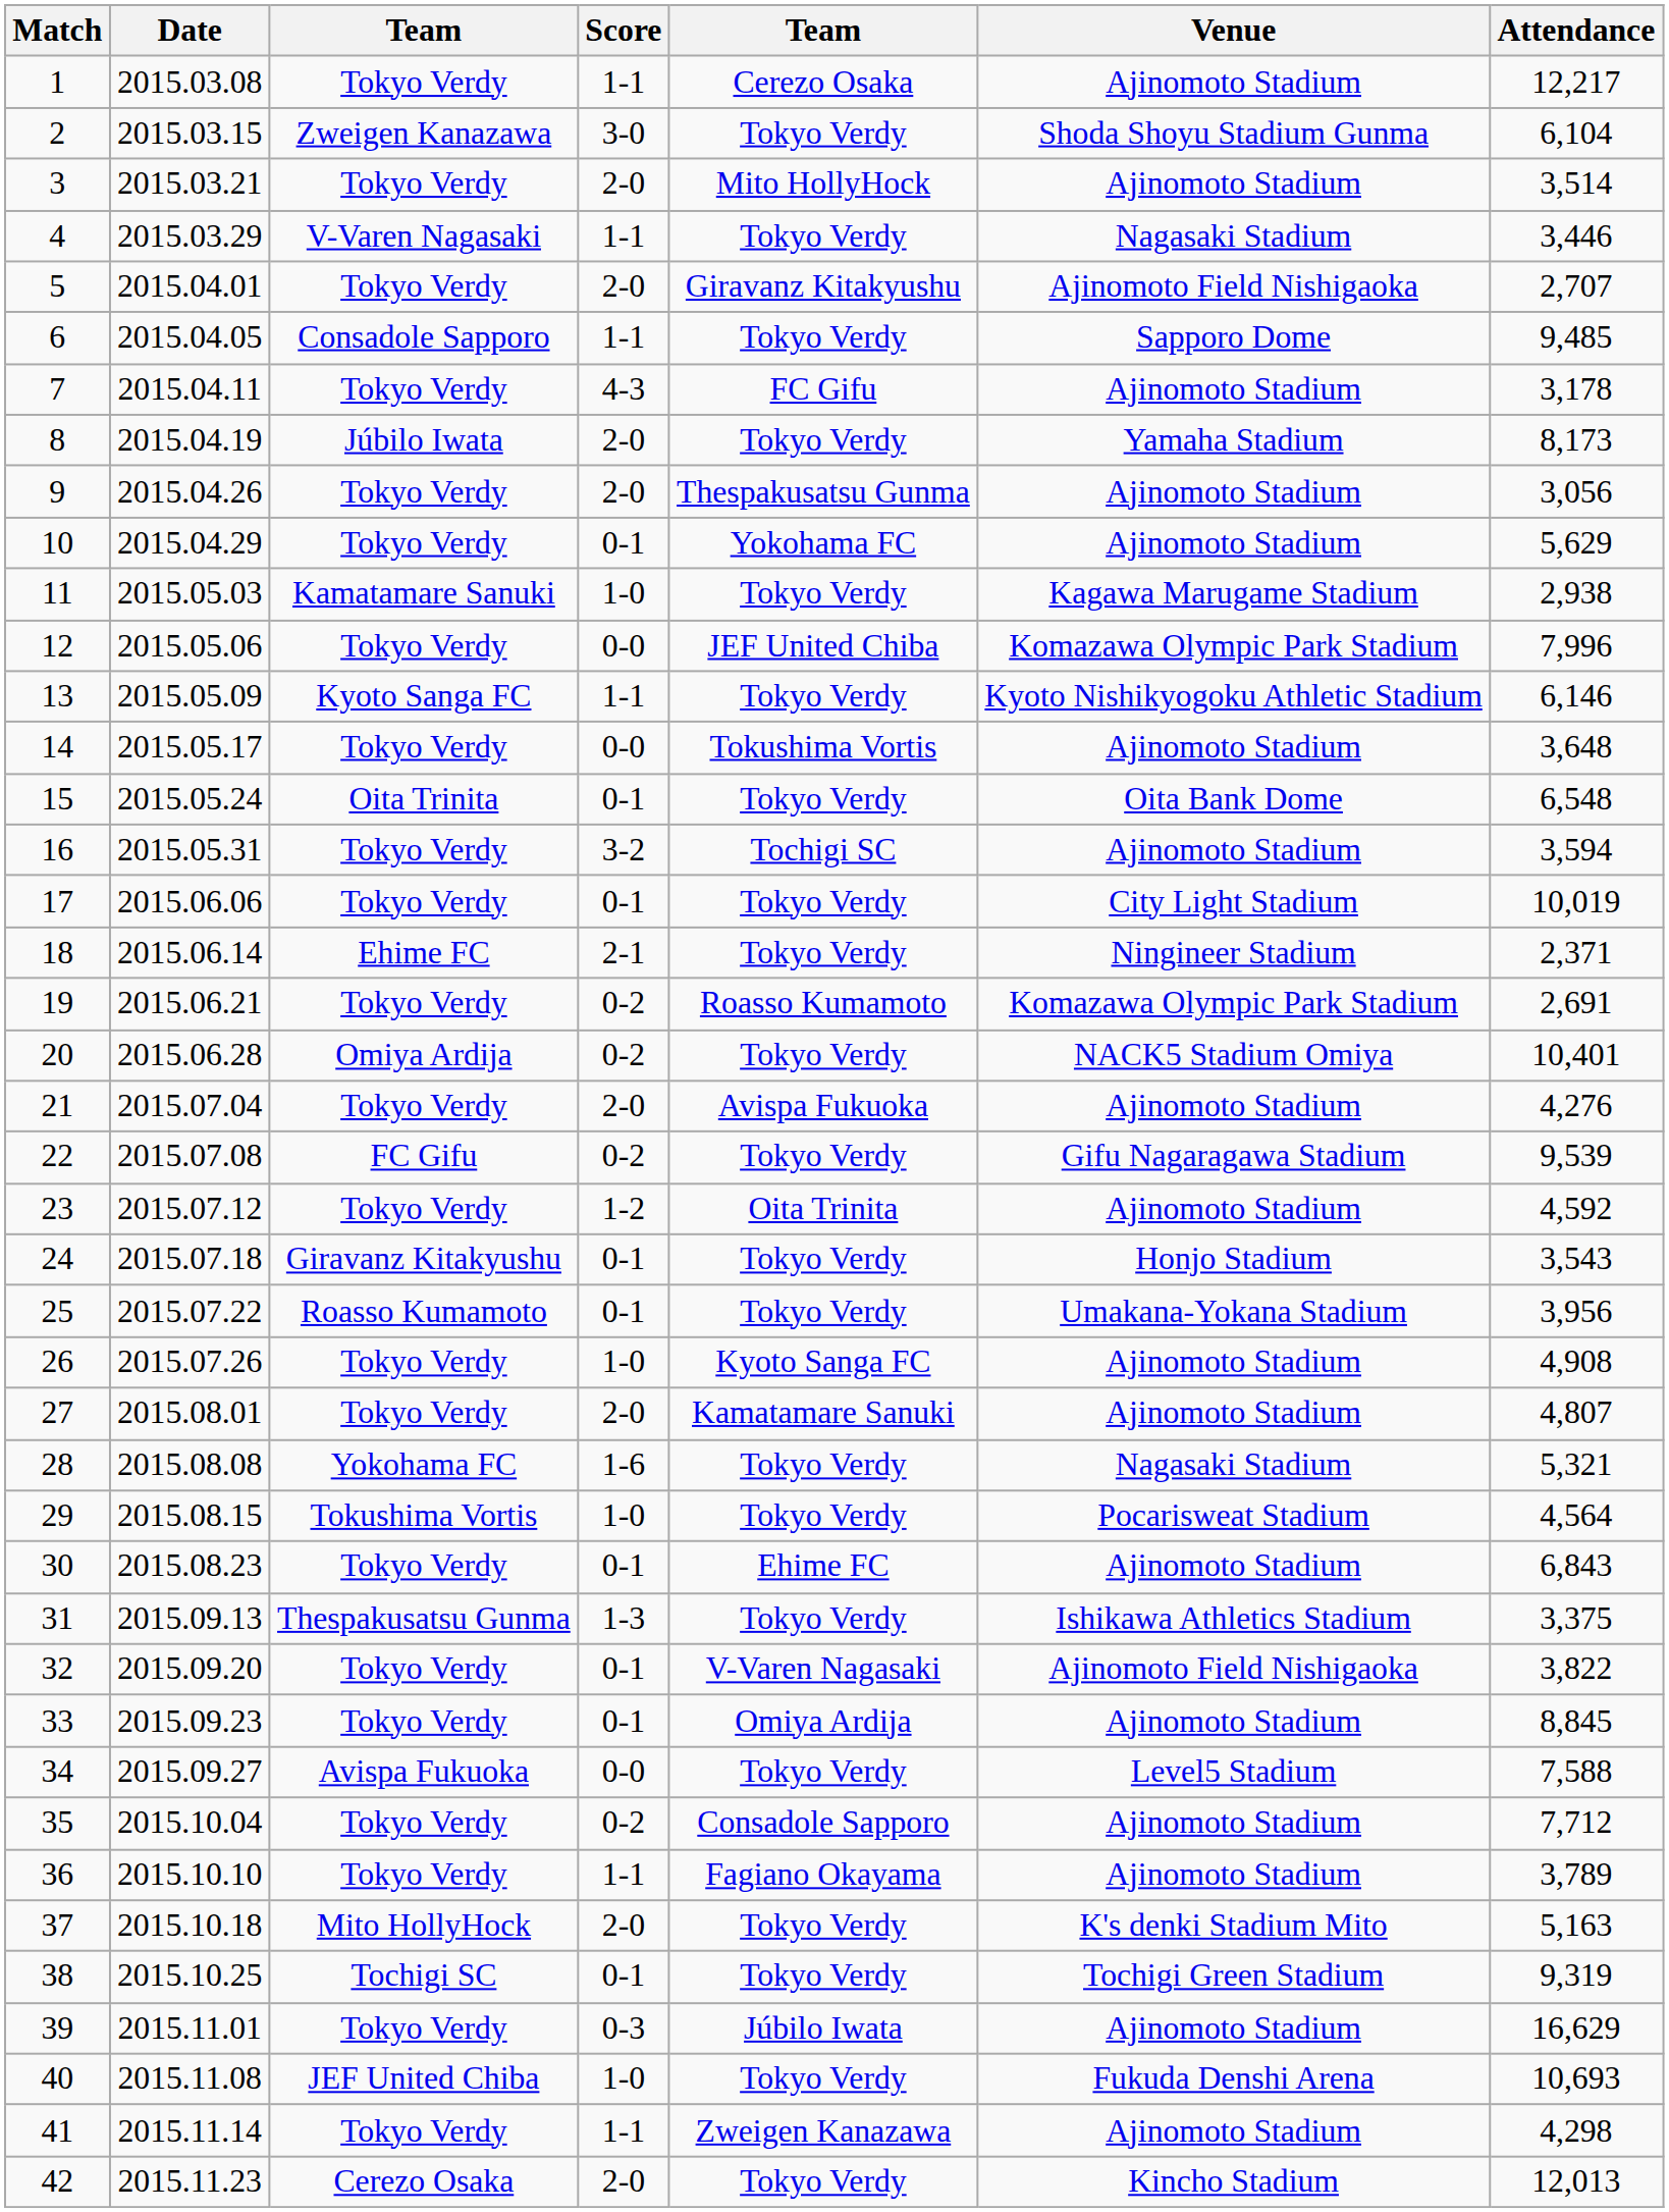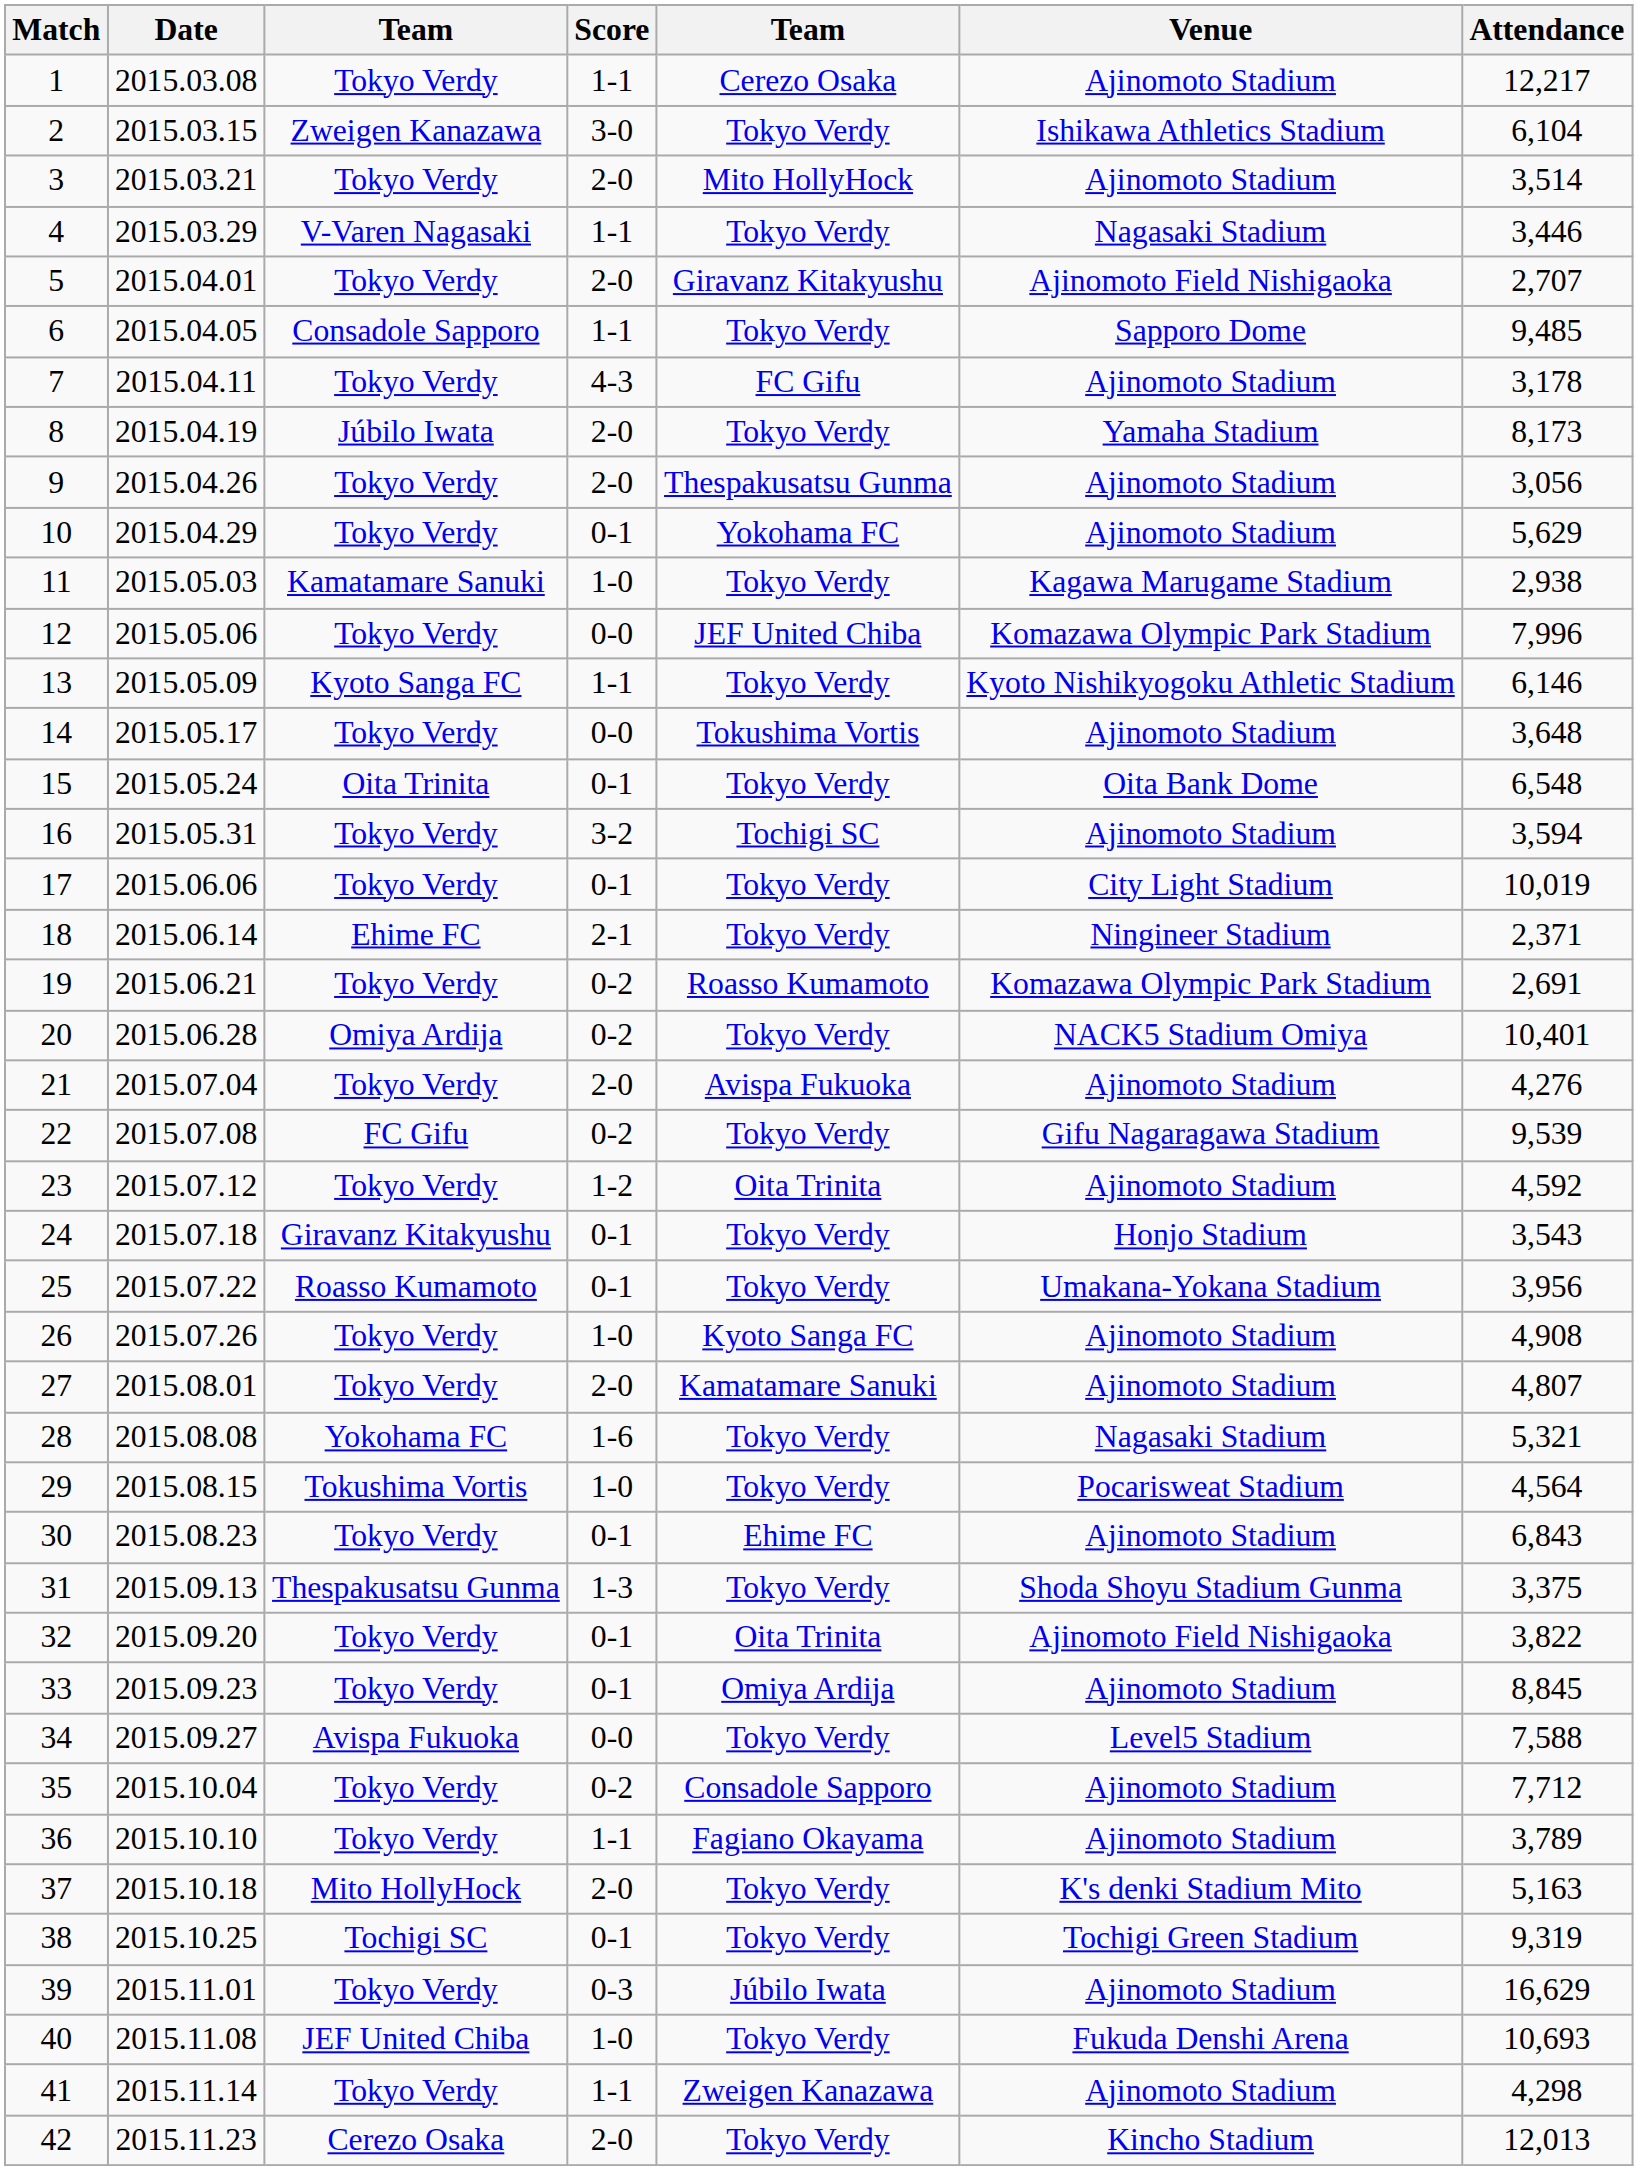2 | Venue: Shoda Shoyu Stadium Gunma -> Ishikawa Athletics Stadium
31 | Venue: Ishikawa Athletics Stadium -> Shoda Shoyu Stadium Gunma
32 | column 5: V-Varen Nagasaki -> Oita Trinita
